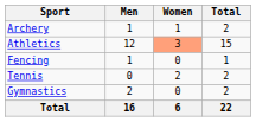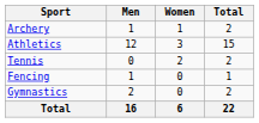Athletics | Women: lightsalmon background -> no background
rows swapped: Fencing <-> Tennis
